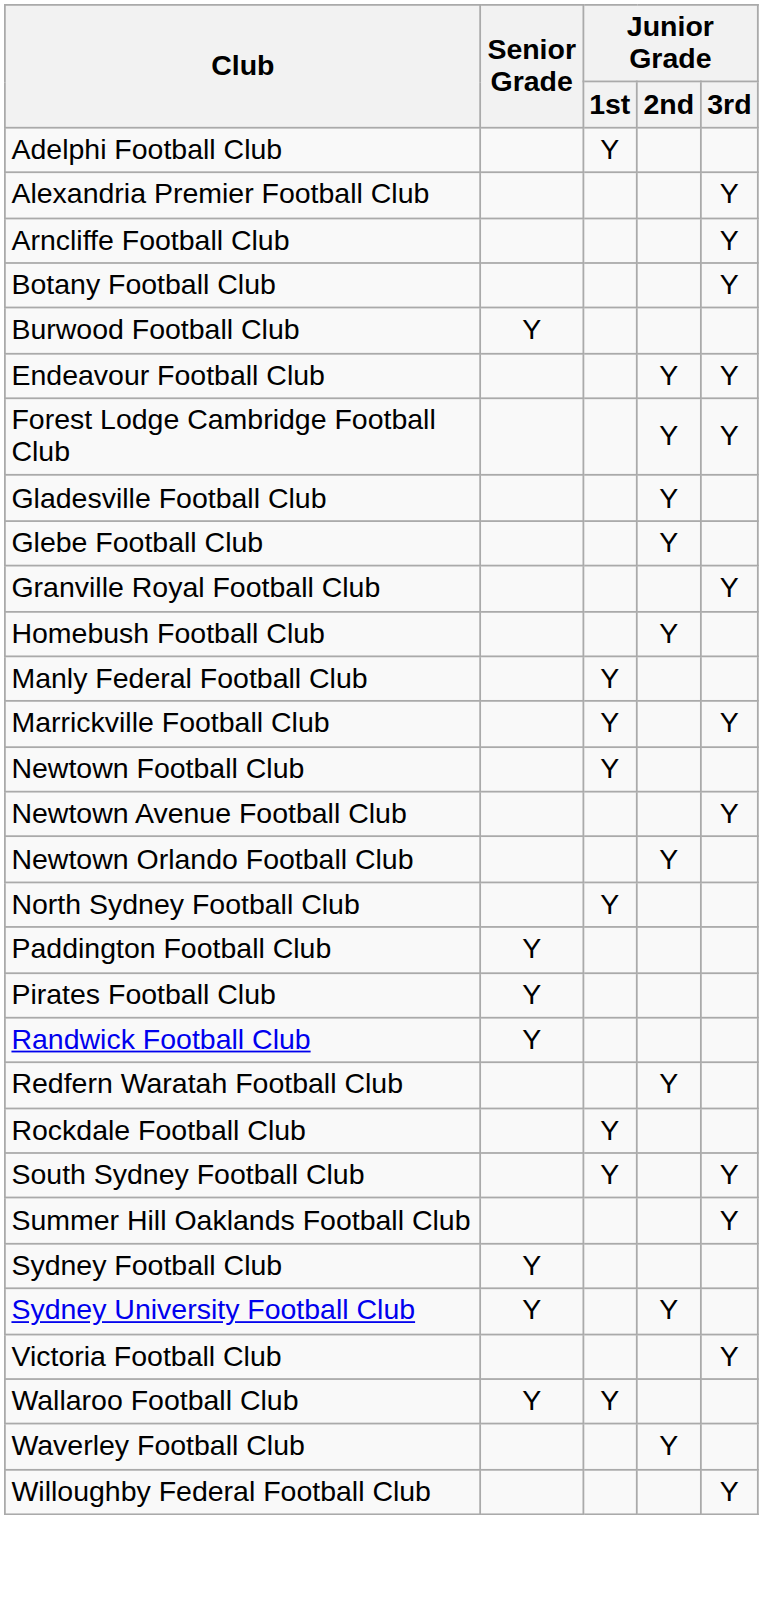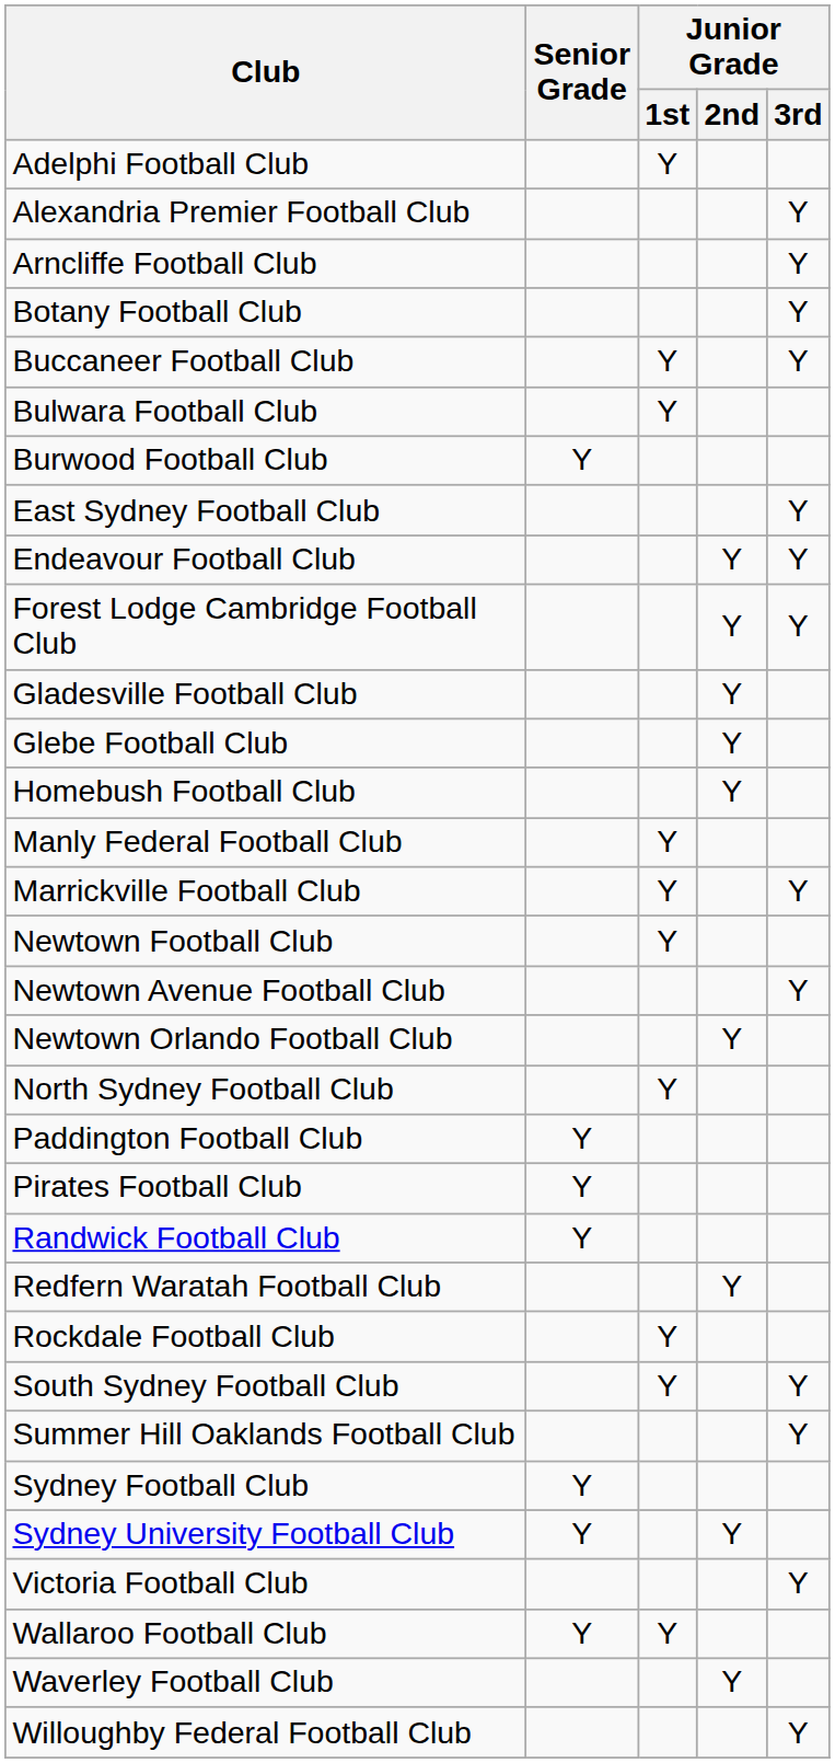+ row: Buccaneer Football Club | Y | Y
+ row: Bulwara Football Club | Y
+ row: East Sydney Football Club | Y
- row: Granville Royal Football Club | Y
